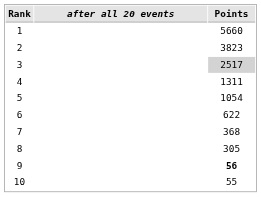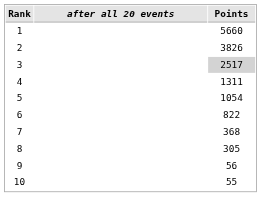2 | Points: 3823 -> 3826
6 | Points: 622 -> 822
9 | Points: bold -> normal
